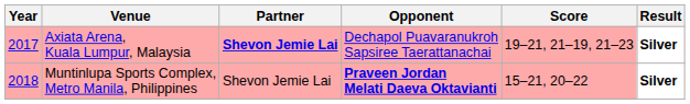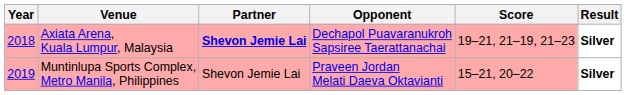Axiata Arena, Kuala Lumpur, Malaysia | Year: 2017 -> 2018
Muntinlupa Sports Complex, Metro Manila, Philippines | Year: 2018 -> 2019
Muntinlupa Sports Complex, Metro Manila, Philippines | Opponent: bold -> normal
